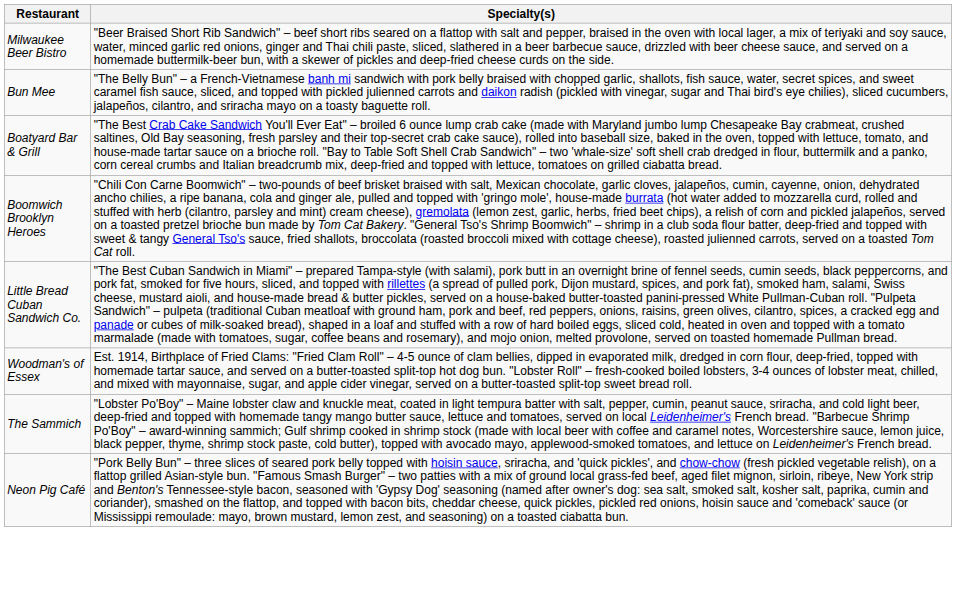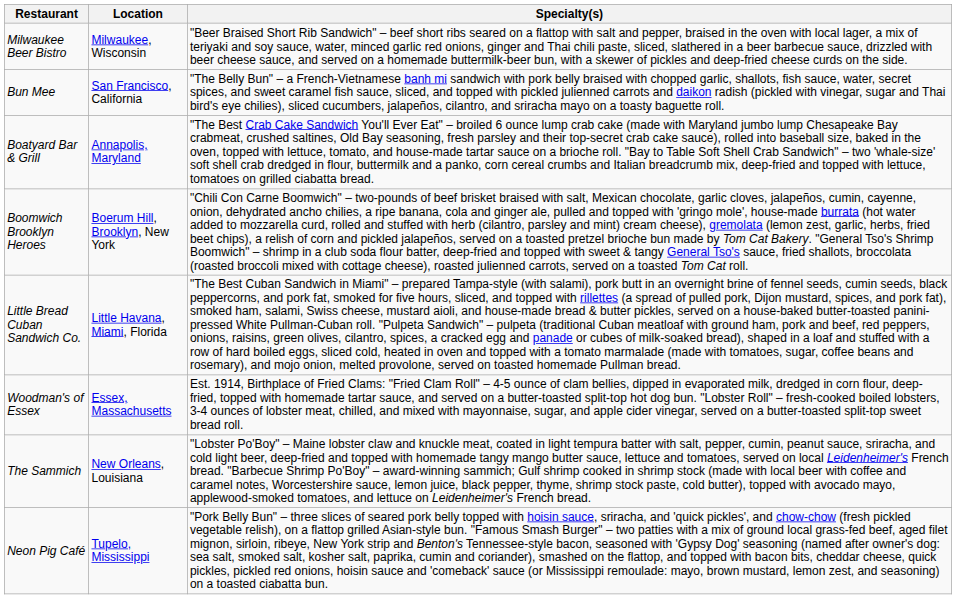+ column: Location | Milwaukee, Wisconsin | San Francisco, California | Annapolis, Maryland | Boerum Hill, Brooklyn, New York | Little Havana, Miami, Florida | Essex, Massachusetts | New Orleans, Louisiana | Tupelo, Mississippi
